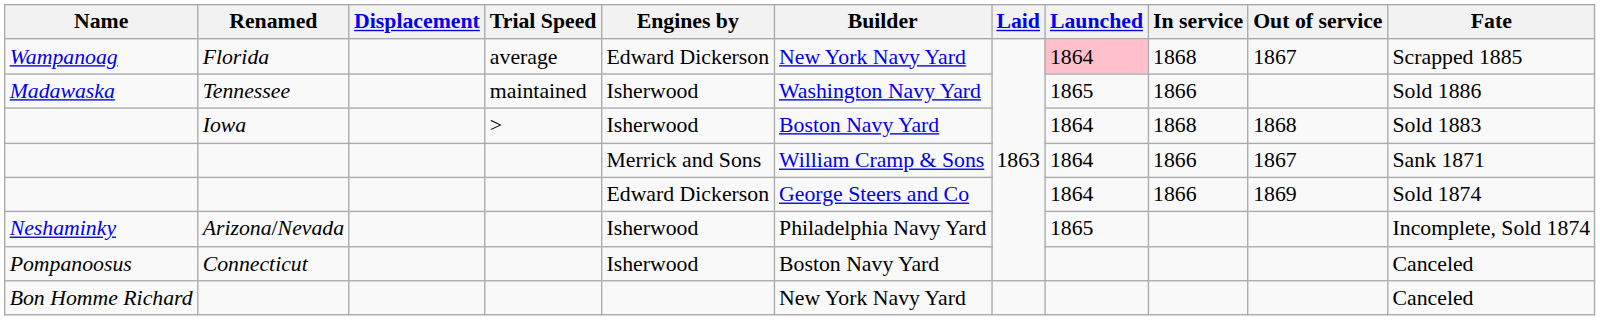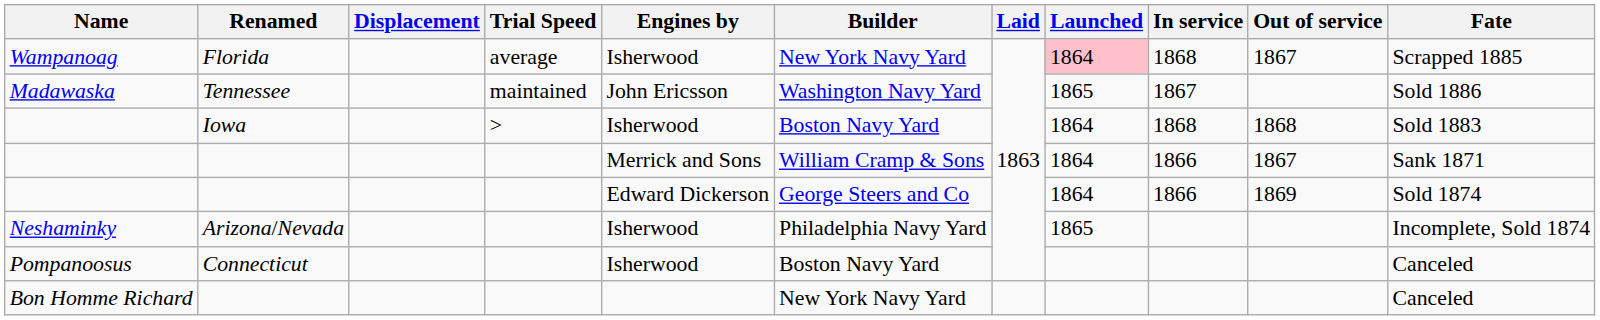Wampanoag | Engines by: Edward Dickerson -> Isherwood
Madawaska | Engines by: Isherwood -> John Ericsson
Madawaska | In service: 1866 -> 1867
